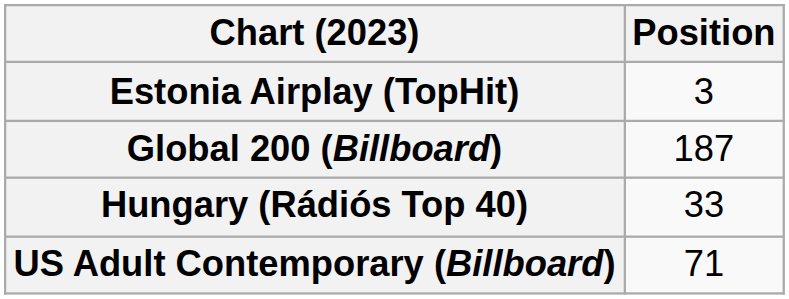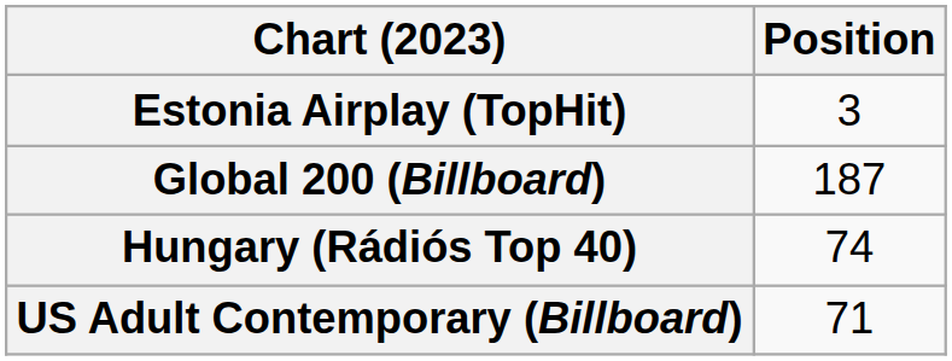Hungary (Rádiós Top 40) | Position: 33 -> 74
